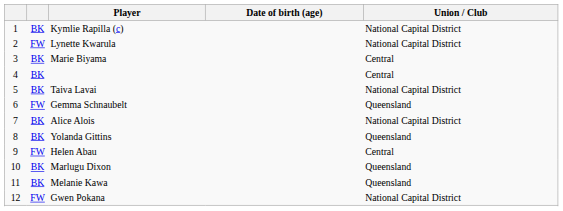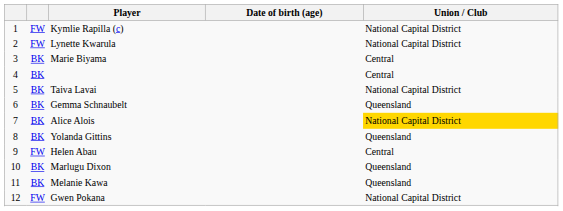Kymlie Rapilla (c) | column 2: BK -> FW
Gemma Schnaubelt | column 2: FW -> BK
Alice Alois | Union / Club: no background -> gold background
